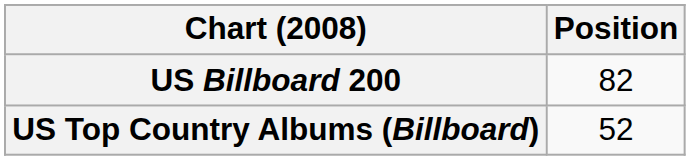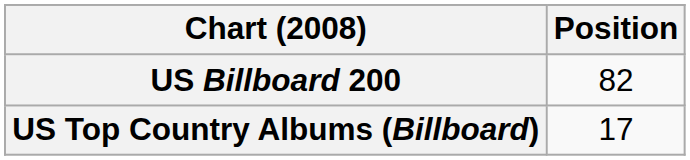US Top Country Albums (Billboard) | Position: 52 -> 17
